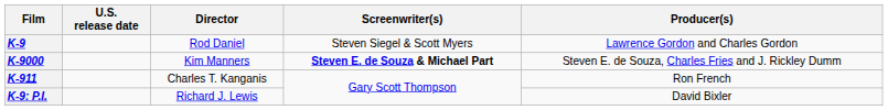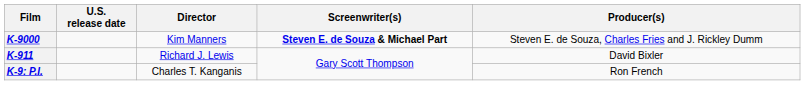- row: K-9 | Rod Daniel | Steven Siegel & Scott Myers | Lawrence Gordon and Charles Gordon
K-911 | Director: Charles T. Kanganis -> Richard J. Lewis
K-911 | Producer(s): Ron French -> David Bixler
K-9: P.I. | Director: Richard J. Lewis -> Charles T. Kanganis
K-9: P.I. | Producer(s): David Bixler -> Ron French
